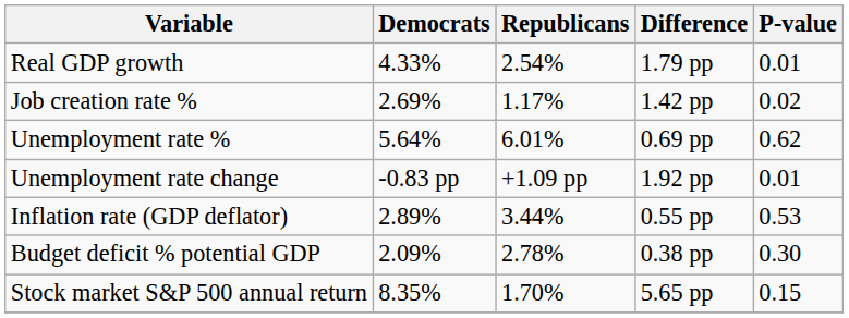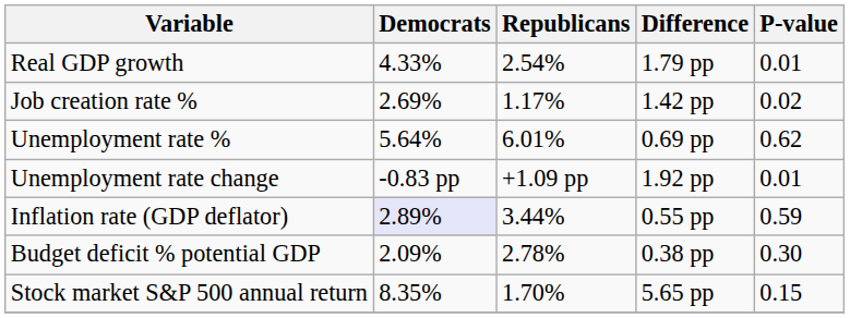Inflation rate (GDP deflator) | Democrats: no background -> lavender background
Inflation rate (GDP deflator) | P-value: 0.53 -> 0.59
